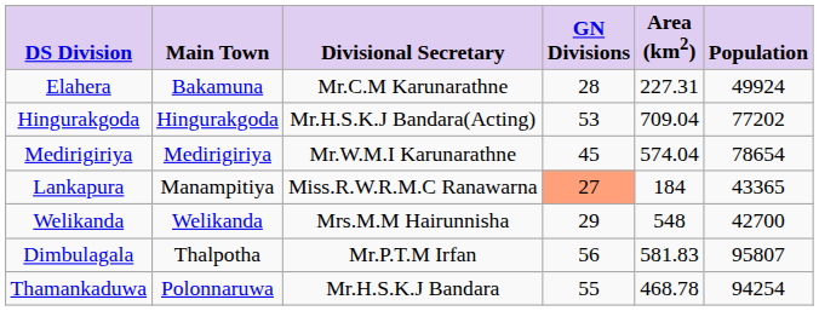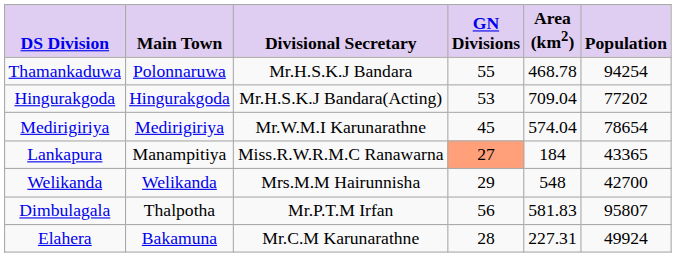rows swapped: Thamankaduwa <-> Elahera
